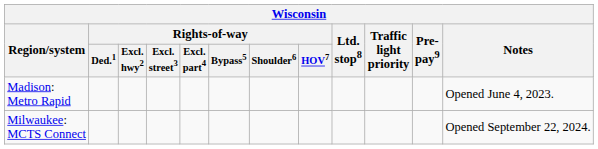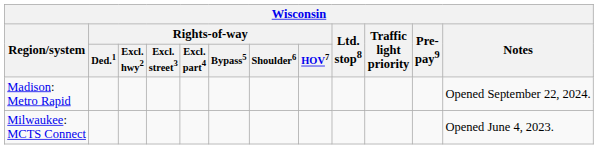Madison: Metro Rapid | Notes: Opened June 4, 2023. -> Opened September 22, 2024.
Milwaukee: MCTS Connect | Notes: Opened September 22, 2024. -> Opened June 4, 2023.
